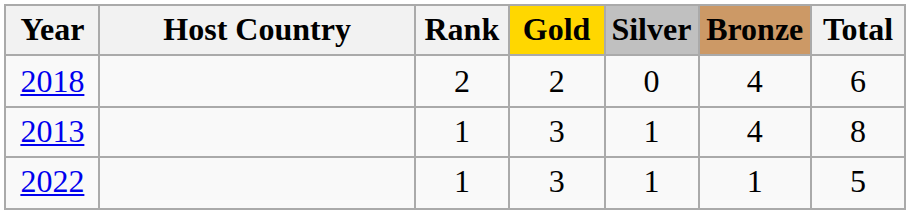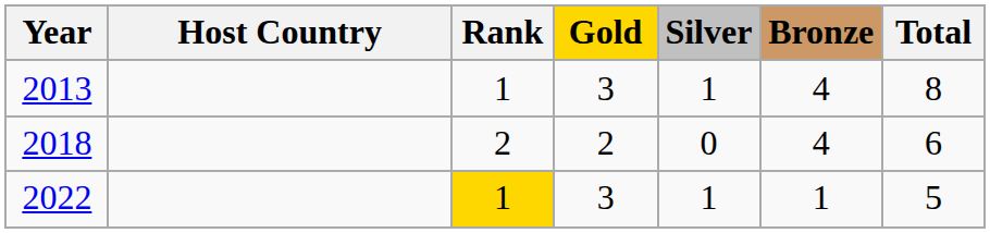rows swapped: 2013 <-> 2018
2022 | Rank: no background -> gold background
